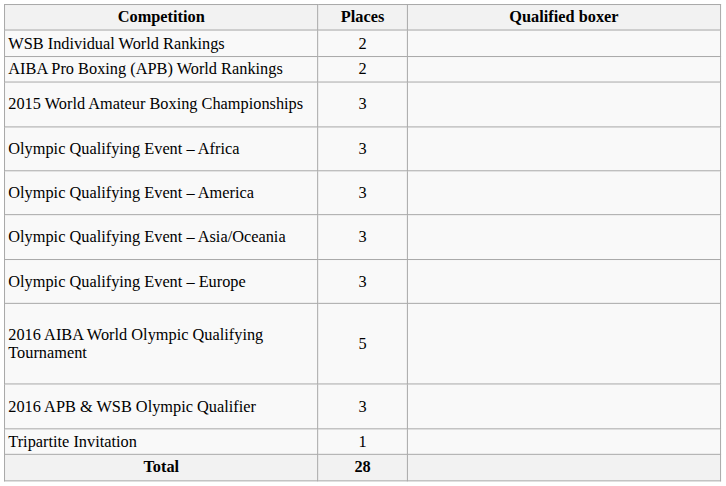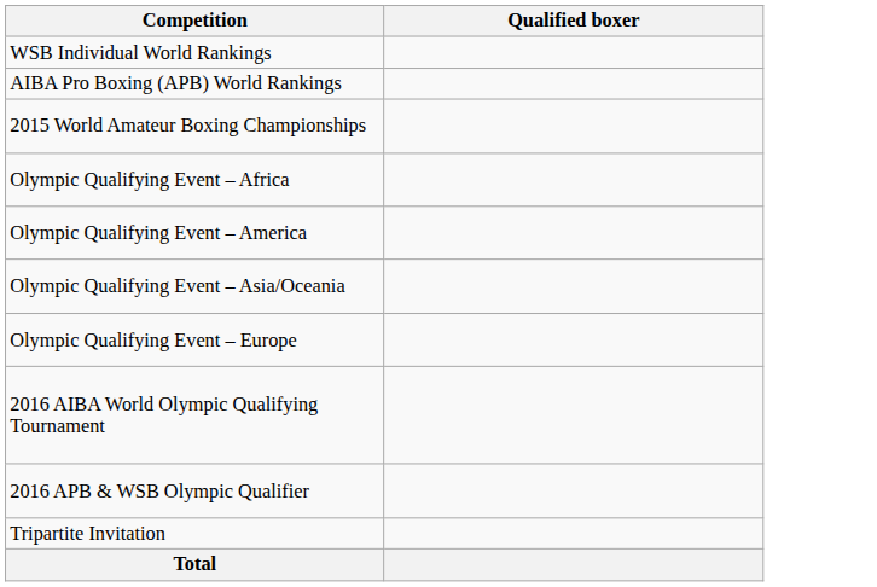- column: Places | 2 | 2 | 3 | 3 | 3 | 3 | 3 | 5 | 3 | 1 | 28
